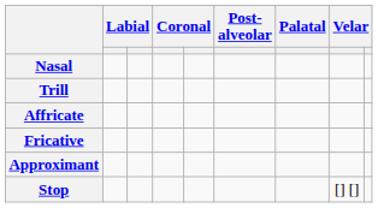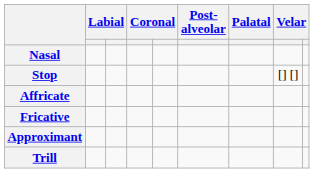rows swapped: Stop <-> Trill
